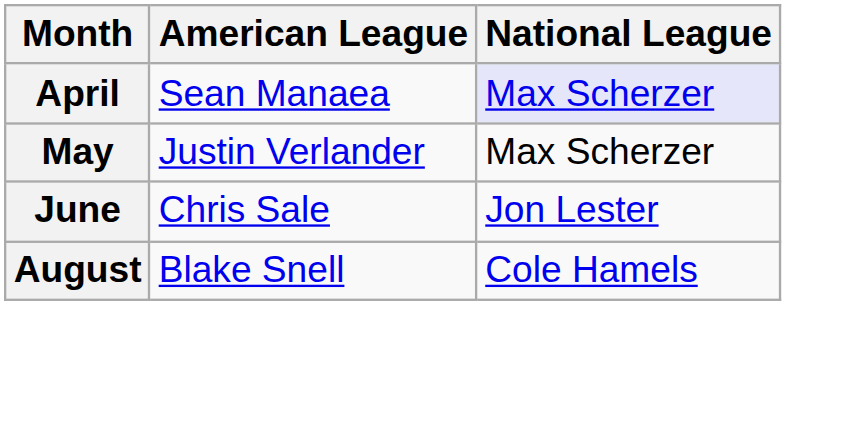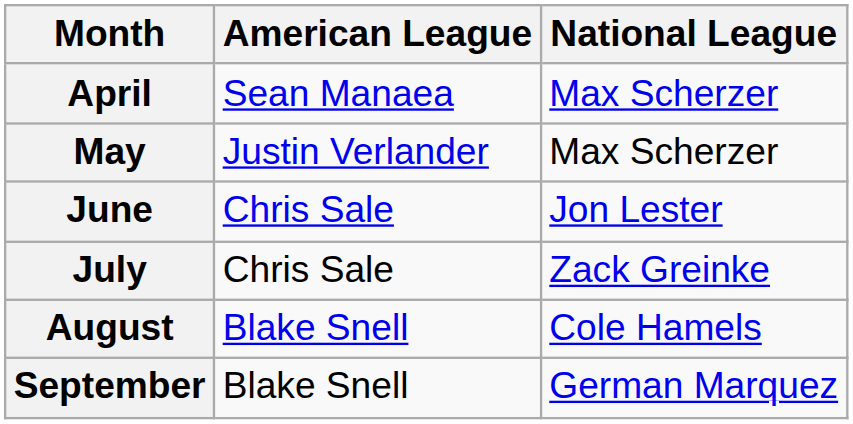April | National League: lavender background -> no background
+ row: July | Chris Sale | Zack Greinke
+ row: September | Blake Snell | German Marquez
